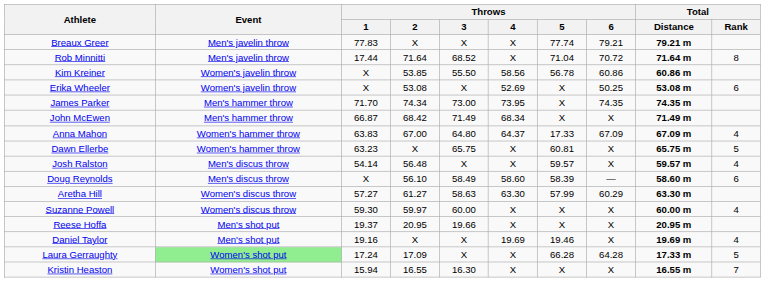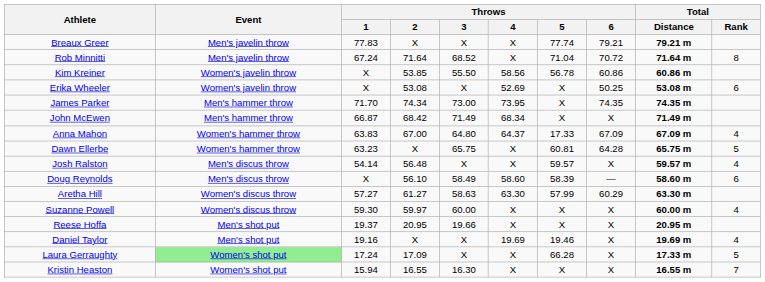Rob Minnitti | Throws / 1: 17.44 -> 67.24
Dawn Ellerbe | Throws / 6: X -> 64.28
Laura Gerraughty | Throws / 6: 64.28 -> X
